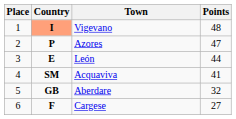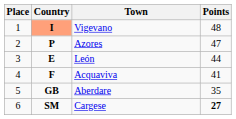Acquaviva | Country: SM -> F
Aberdare | Points: 32 -> 35
Cargese | Country: F -> SM
Cargese | Points: normal -> bold
